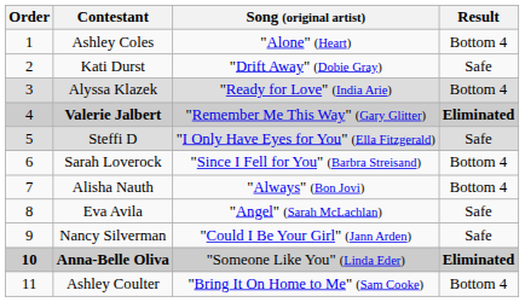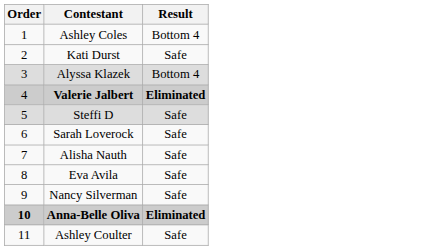- column: Song (original artist) | "Alone" (Heart) | "Drift Away" (Dobie Gray) | "Ready for Love" (India Arie) | "Remember Me This Way" (Gary Glitter) | "I Only Have Eyes for You" (Ella Fitzgerald) | "Since I Fell for You" (Barbra Streisand) | "Always" (Bon Jovi) | "Angel" (Sarah McLachlan) | "Could I Be Your Girl" (Jann Arden) | "Someone Like You" (Linda Eder) | "Bring It On Home to Me" (Sam Cooke)
Sarah Loverock | Result: Bottom 4 -> Safe
Alisha Nauth | Result: Bottom 4 -> Safe
Ashley Coulter | Result: Bottom 4 -> Safe
